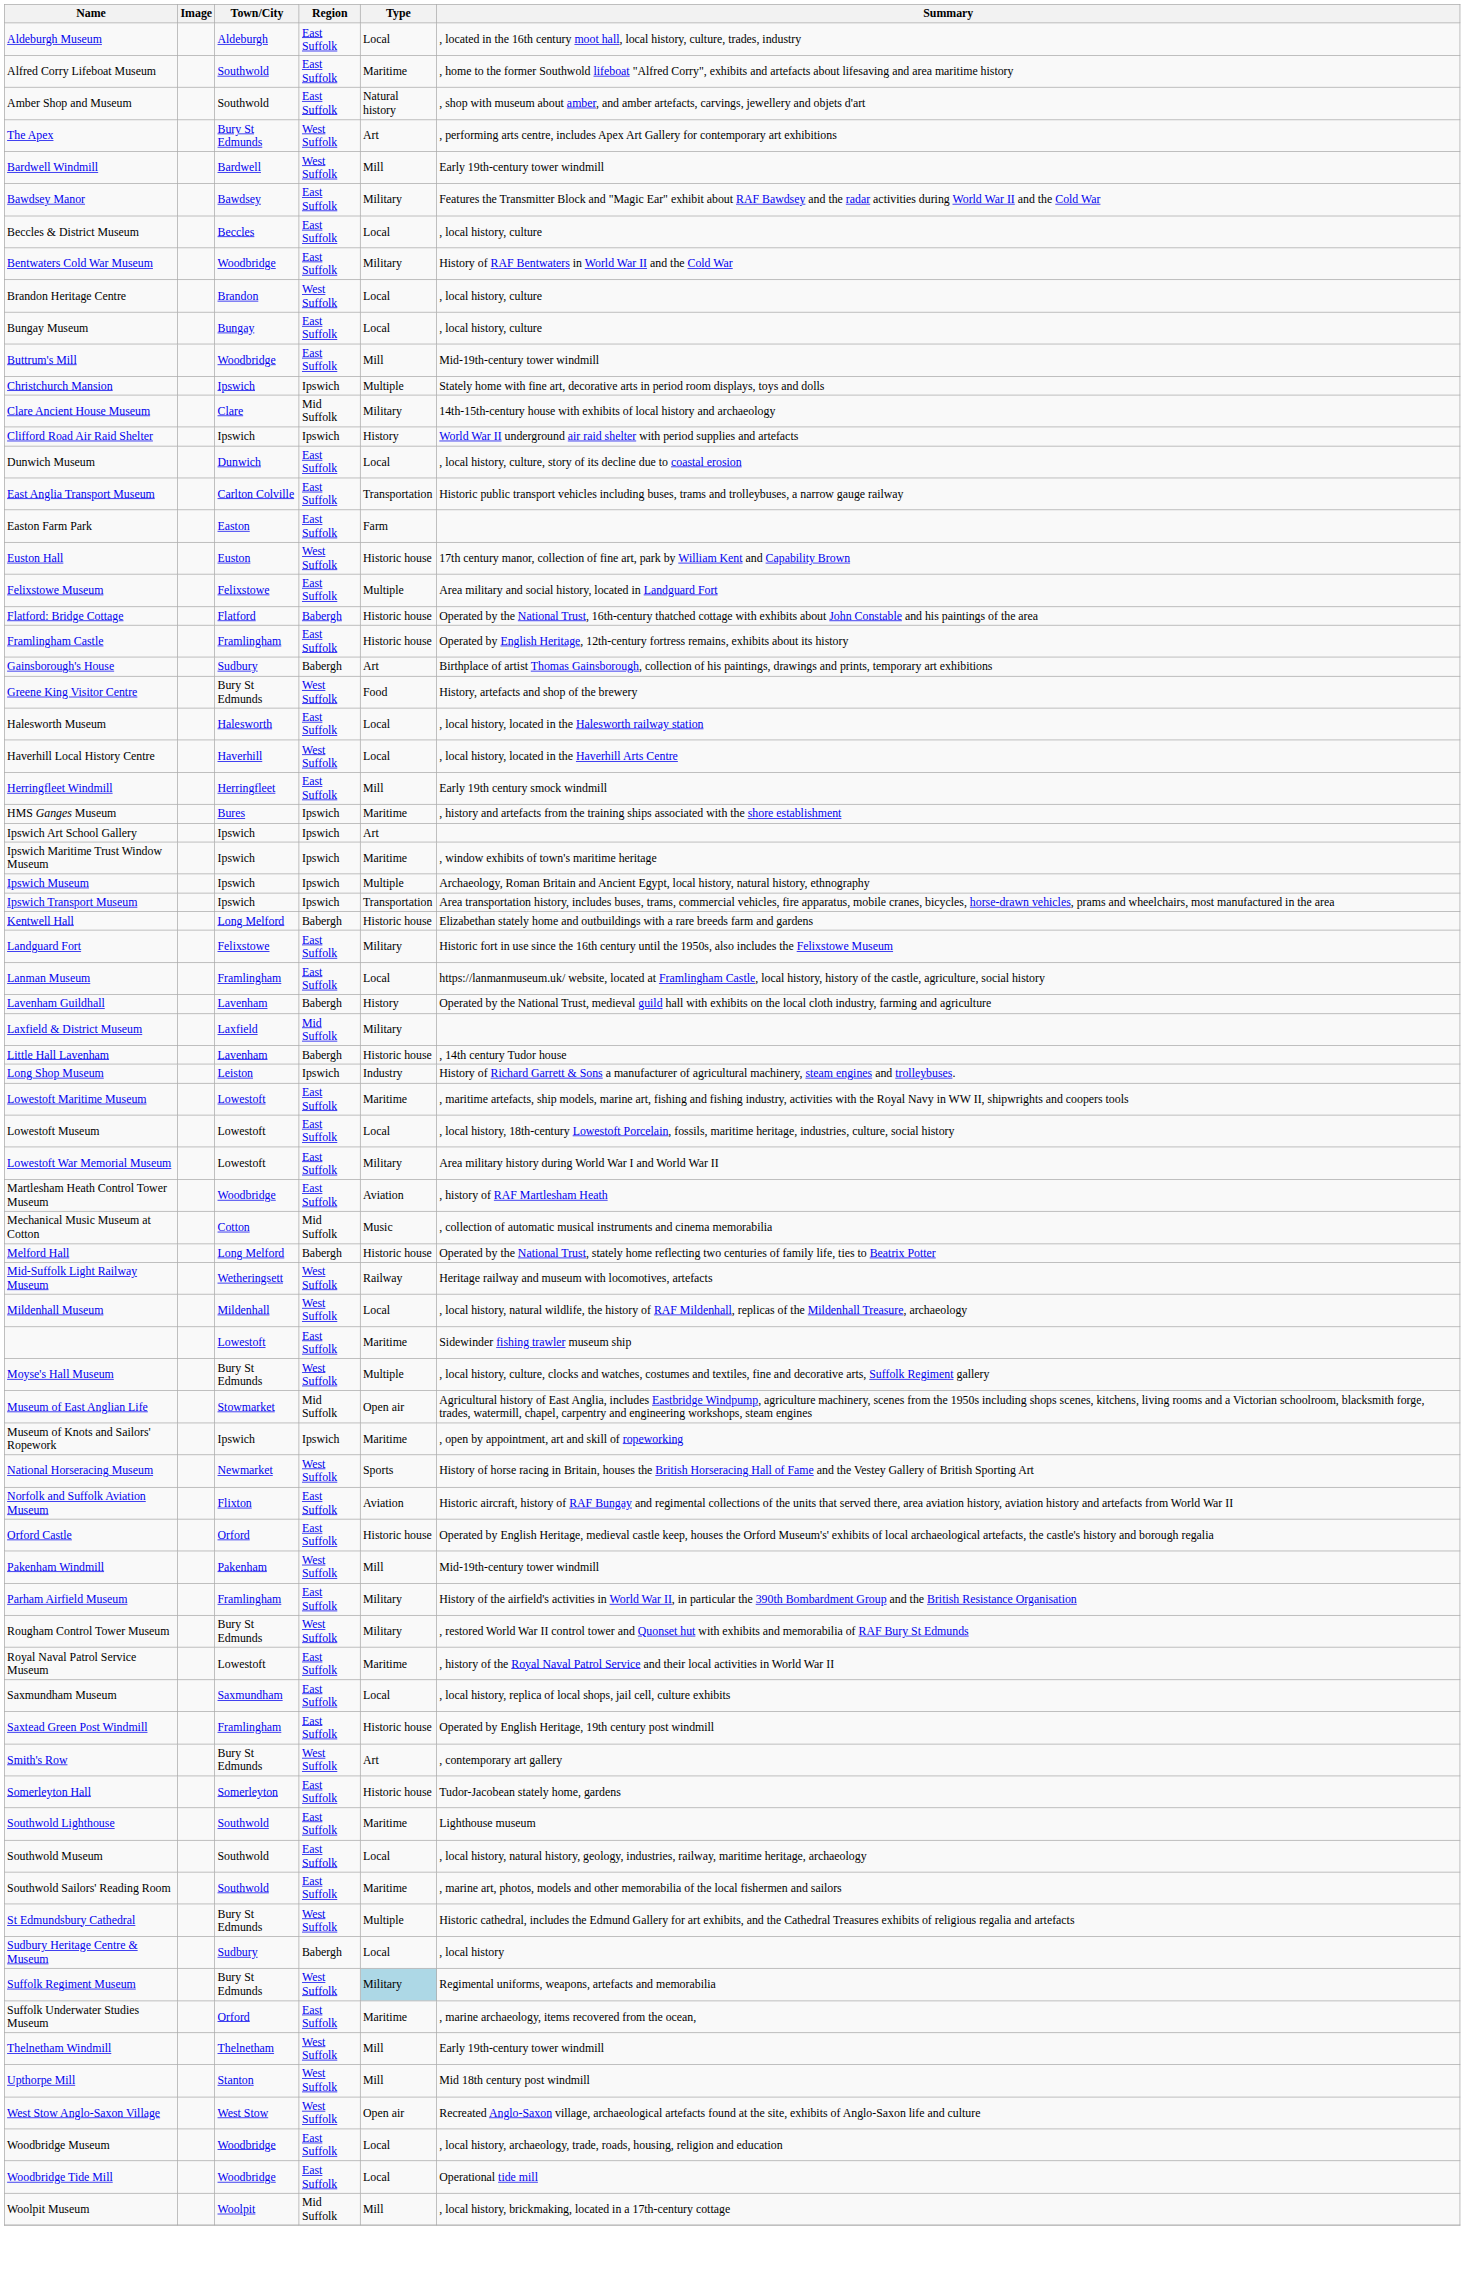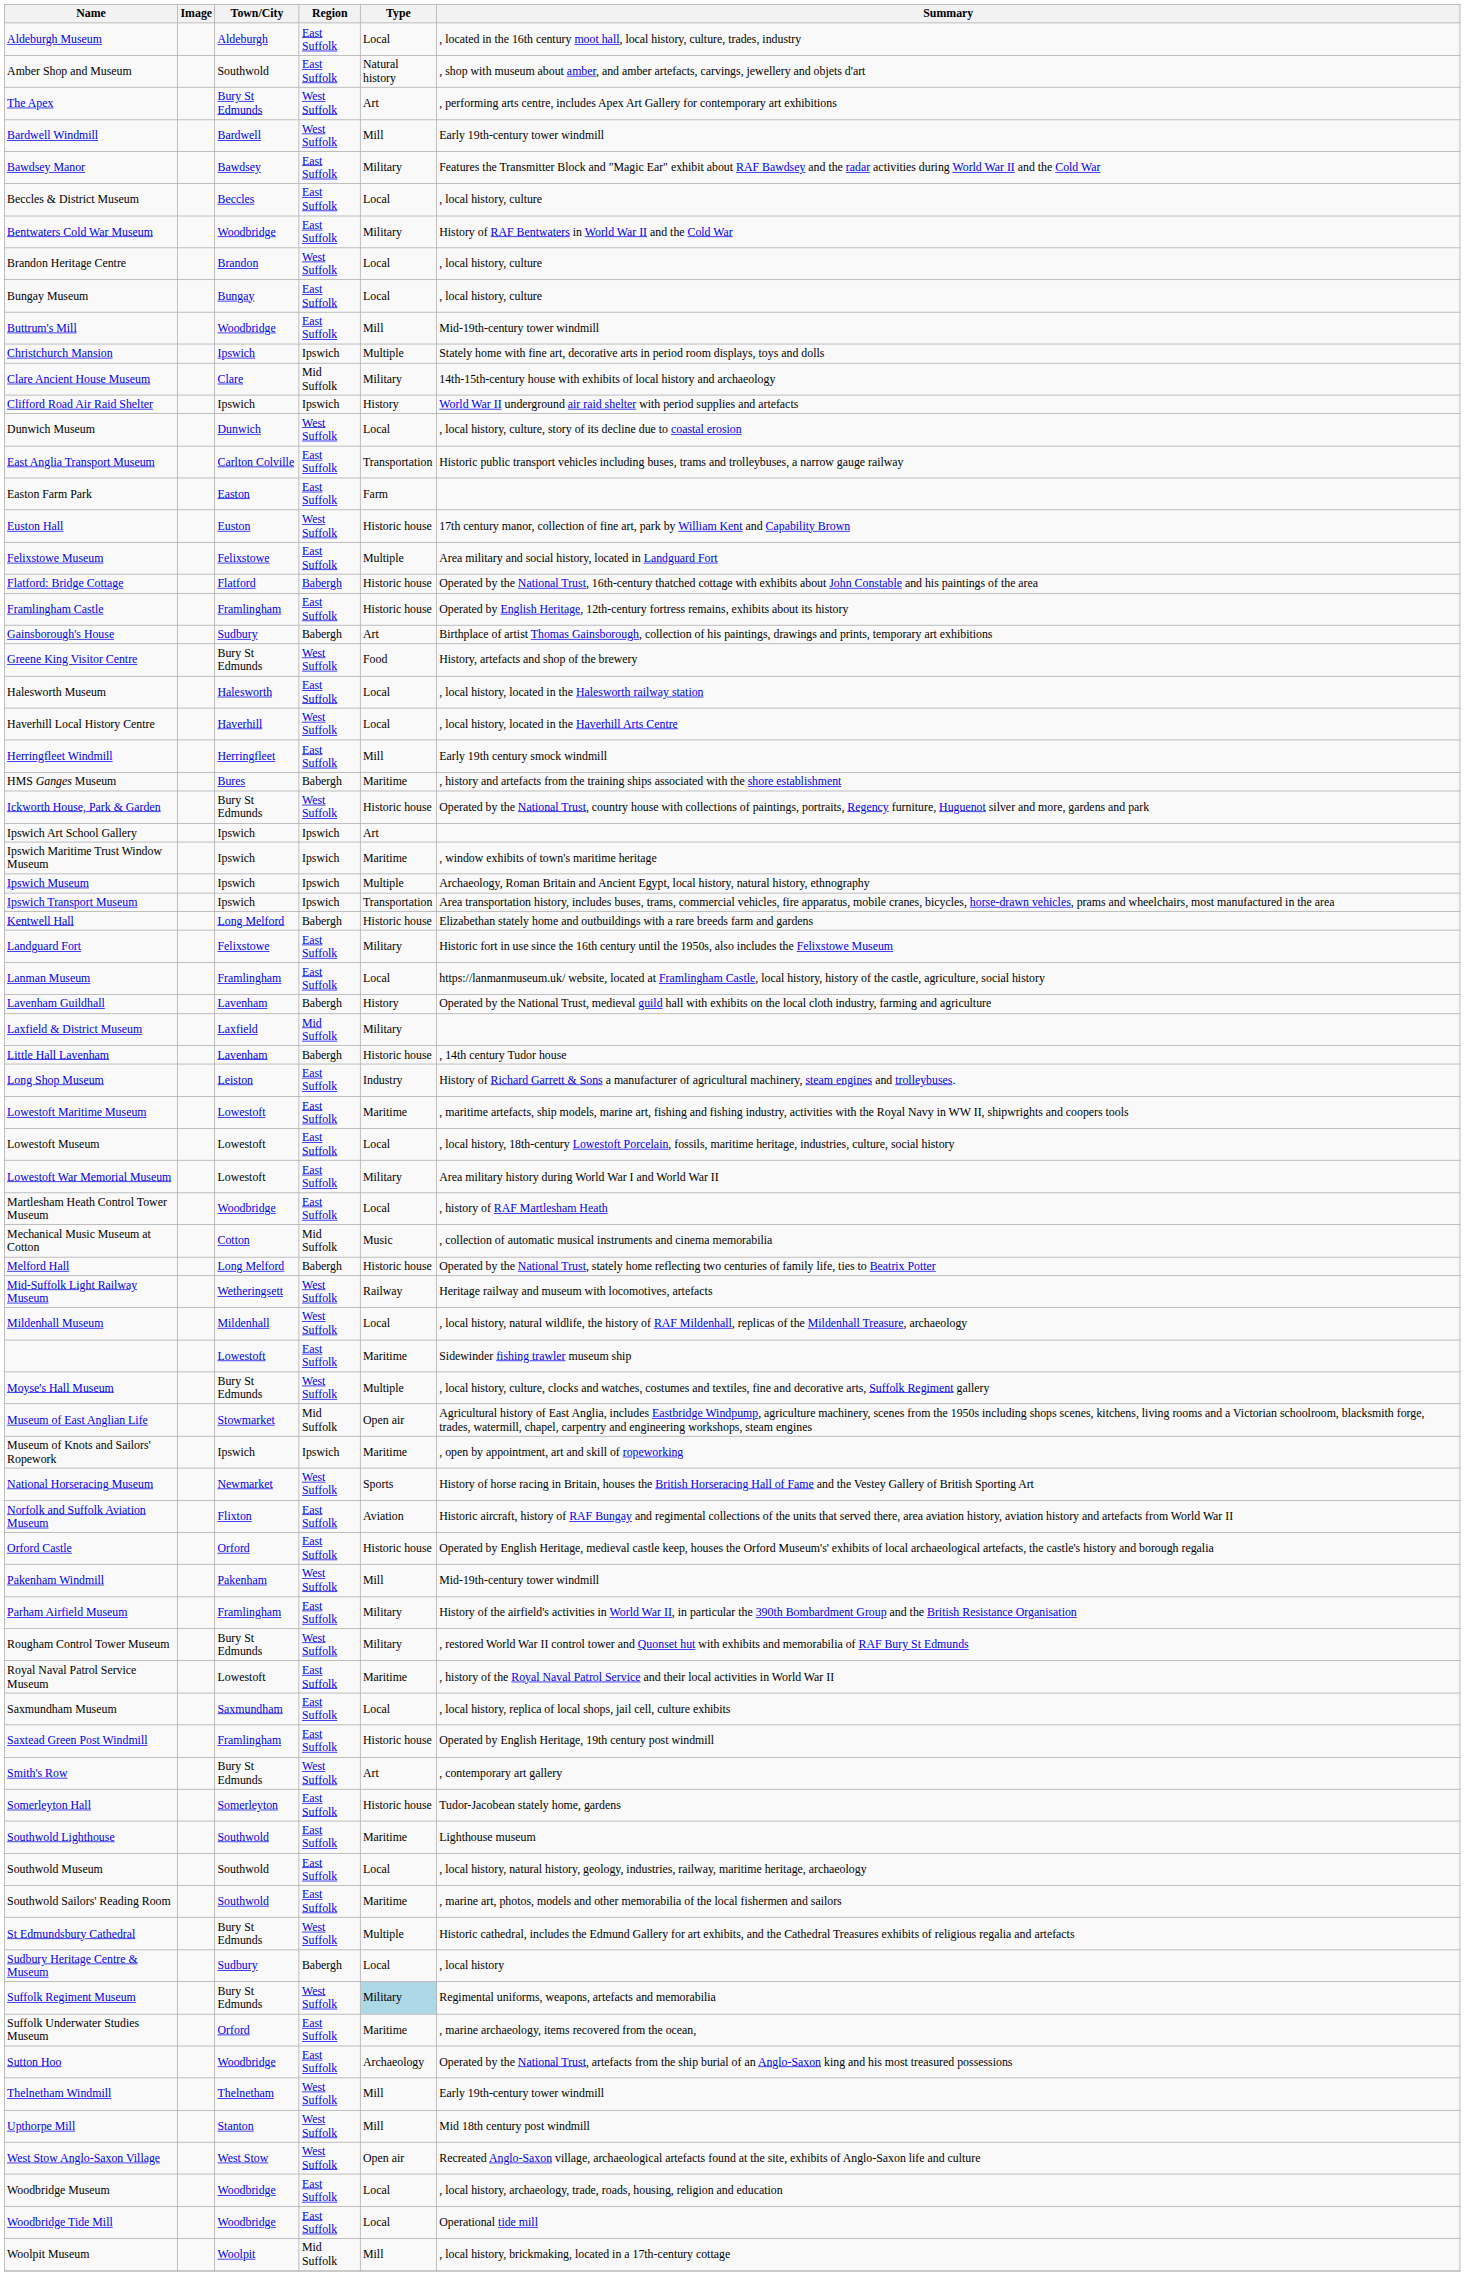- row: Alfred Corry Lifeboat Museum | Southwold | East Suffolk | Maritime | , home to the former Southwold lifeboat "Alfred Corry", exhibits and artefacts about lifesaving and area maritime history
Dunwich Museum | Region: East Suffolk -> West Suffolk
HMS Ganges Museum | Region: Ipswich -> Babergh
+ row: Ickworth House, Park & Garden | Bury St Edmunds | West Suffolk | Historic house | Operated by the National Trust, country house with collections of paintings, portraits, Regency furniture, Huguenot silver and more, gardens and park
Long Shop Museum | Region: Ipswich -> East Suffolk
Martlesham Heath Control Tower Museum | Type: Aviation -> Local
+ row: Sutton Hoo | Woodbridge | East Suffolk | Archaeology | Operated by the National Trust, artefacts from the ship burial of an Anglo-Saxon king and his most treasured possessions
